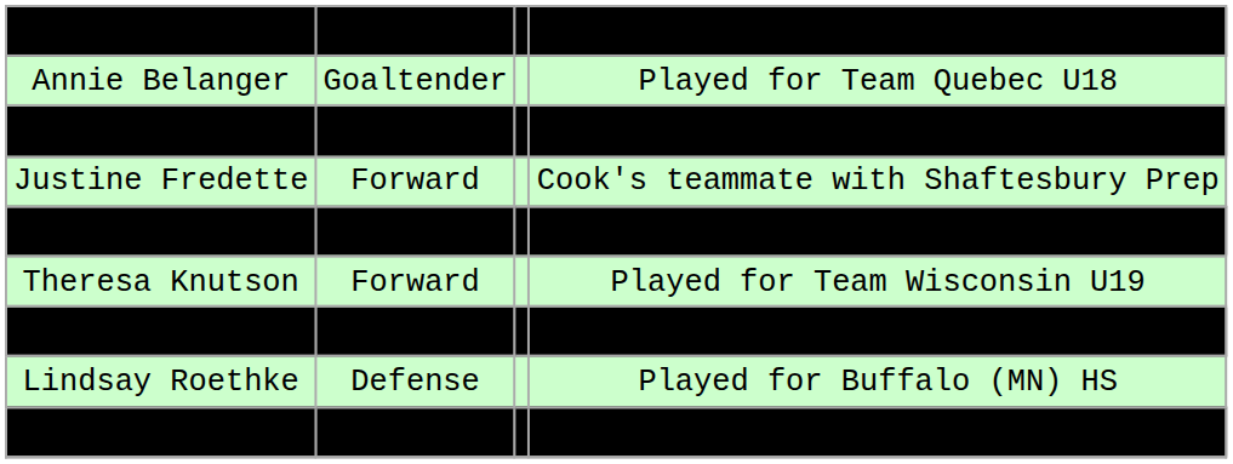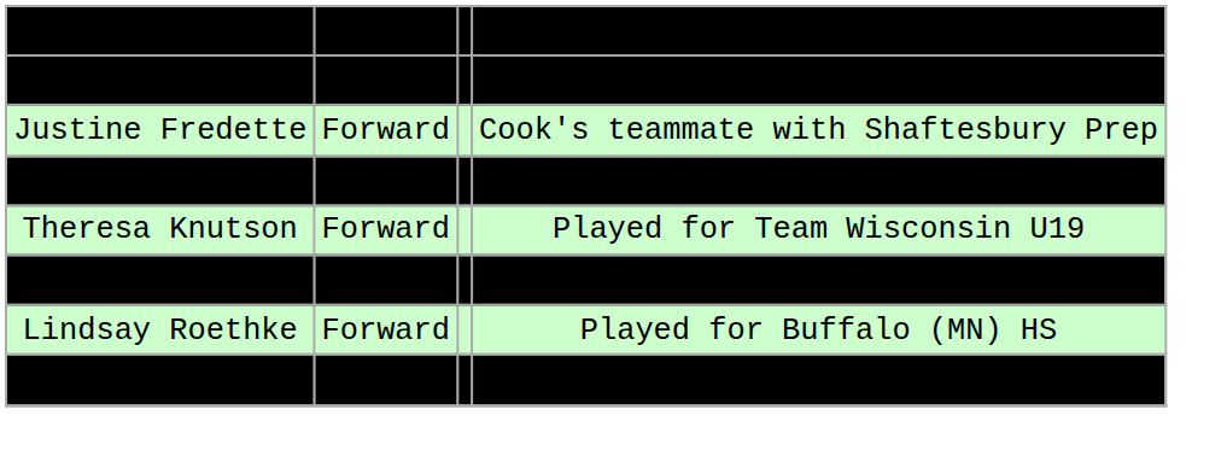- row: Annie Belanger | Goaltender | Played for Team Quebec U18
Cyndee Cook | column 2: Forward -> Defense
Shannon Godin | column 2: Defense -> Forward
Lindsay Roethke | column 2: Defense -> Forward
